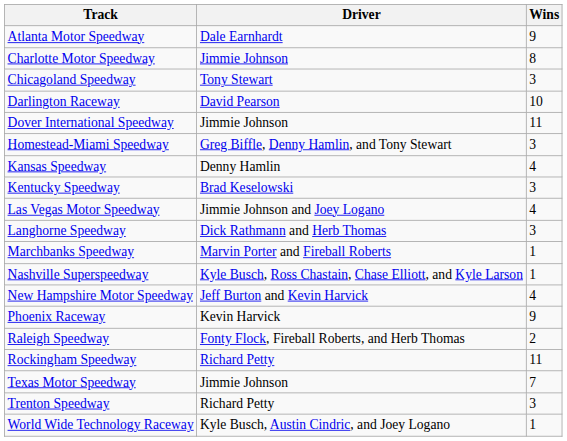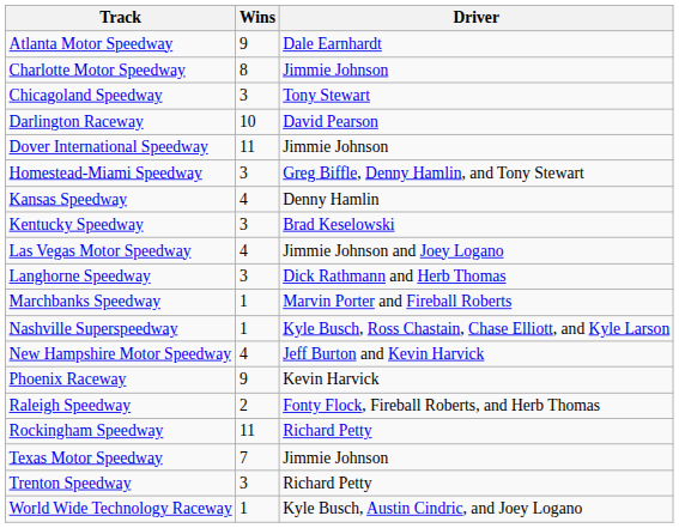columns swapped: Driver <-> Wins
